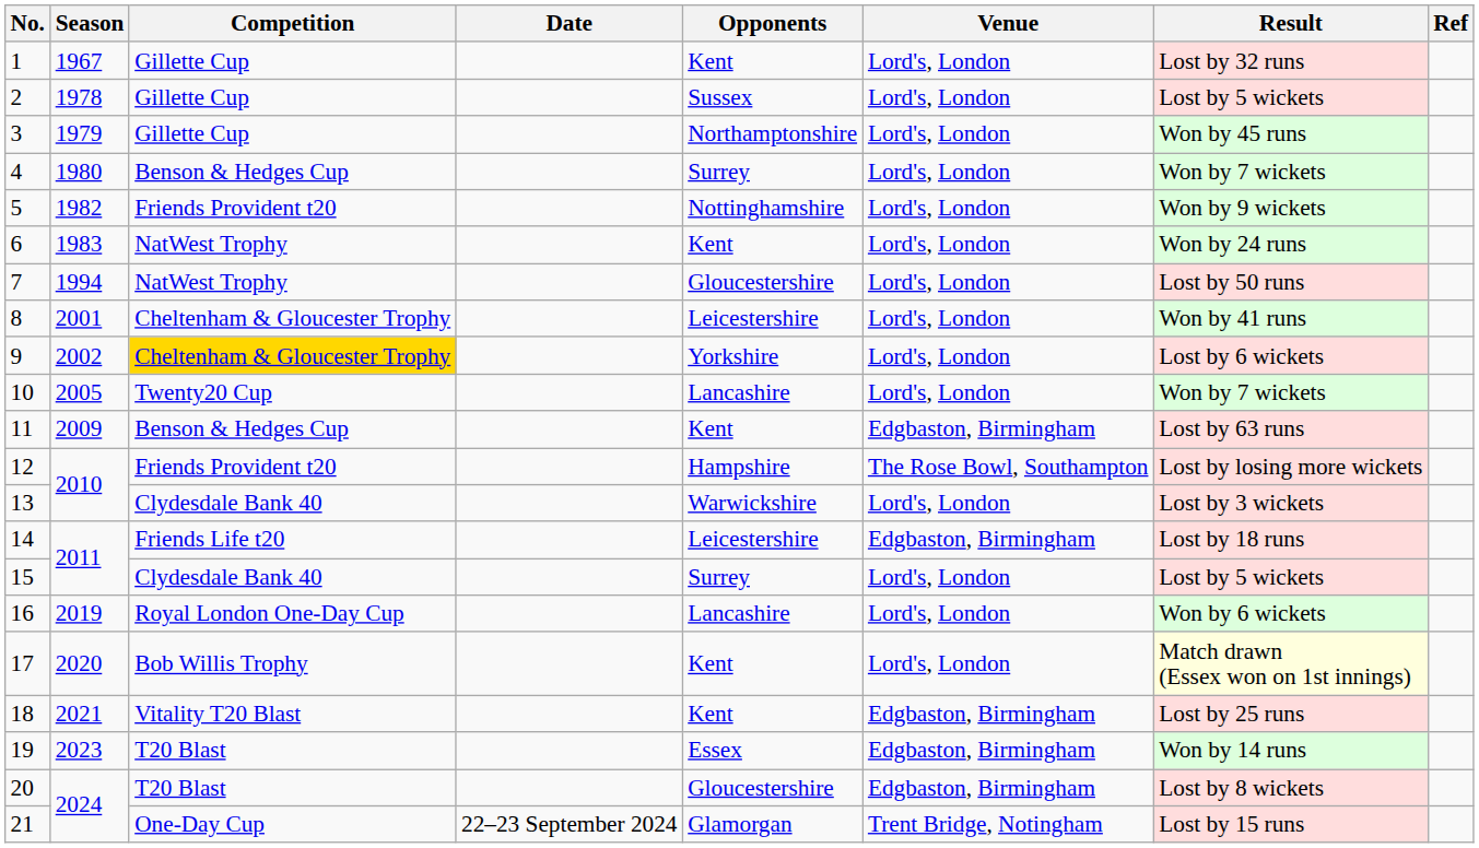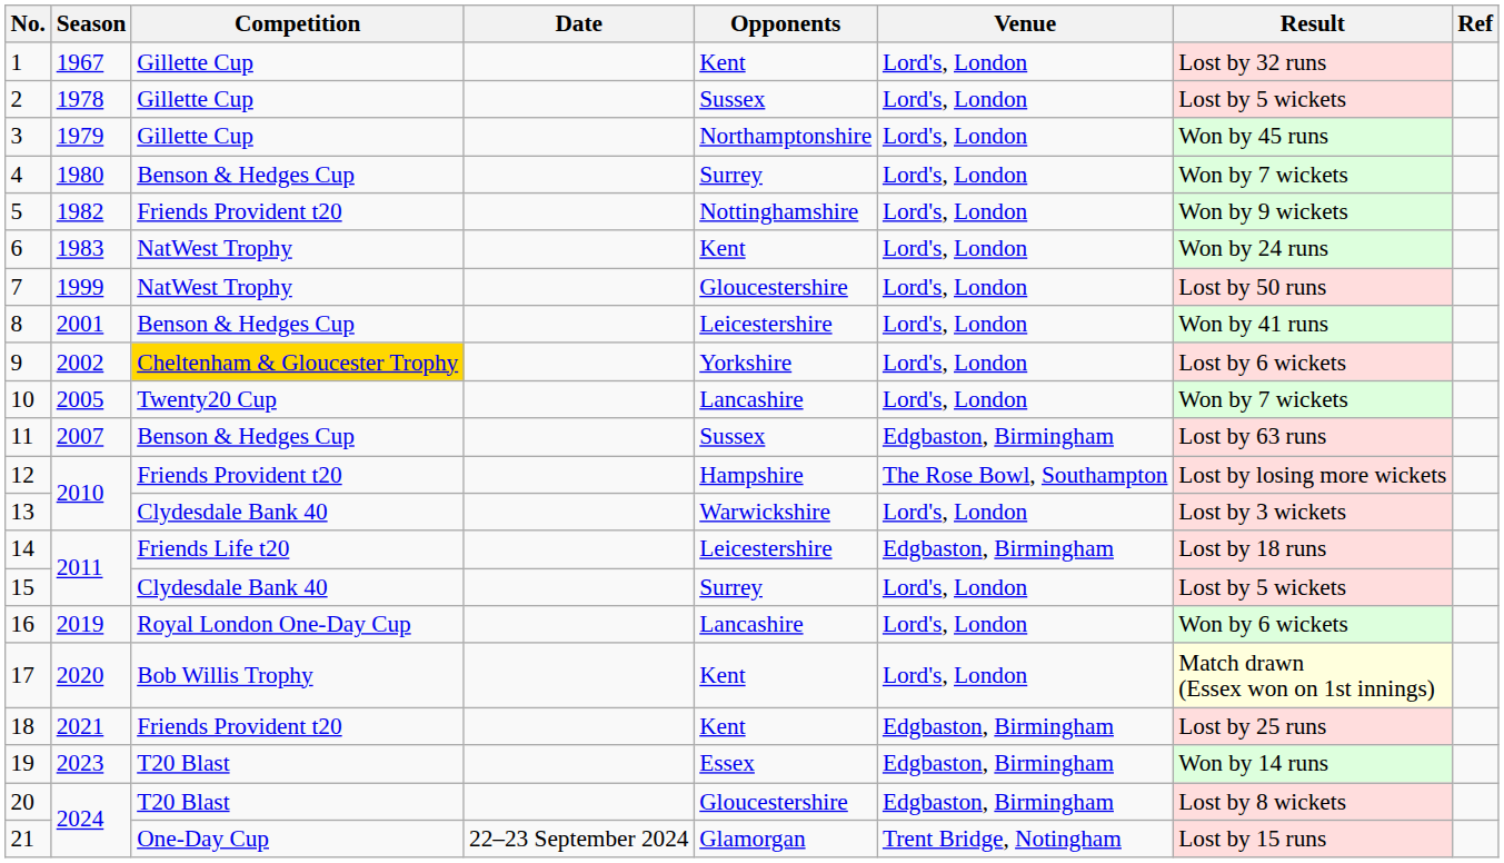7 | Season: 1994 -> 1999
8 | Competition: Cheltenham & Gloucester Trophy -> Benson & Hedges Cup
11 | Season: 2009 -> 2007
11 | Opponents: Kent -> Sussex
18 | Competition: Vitality T20 Blast -> Friends Provident t20
